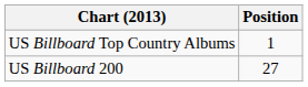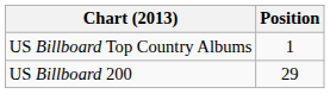US Billboard 200 | Position: 27 -> 29
